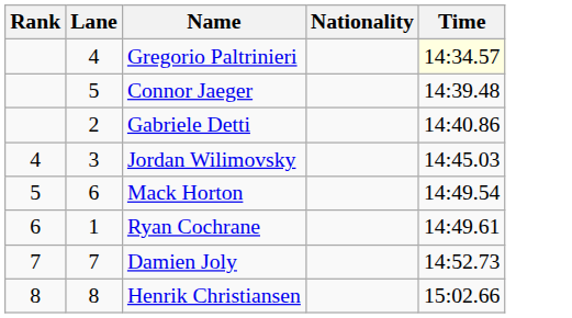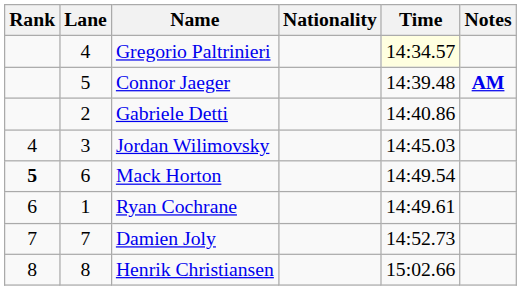+ column: Notes | AM
Mack Horton | Rank: normal -> bold
